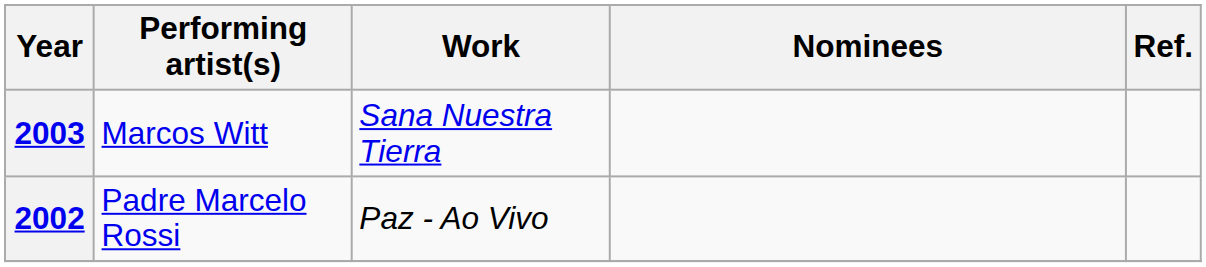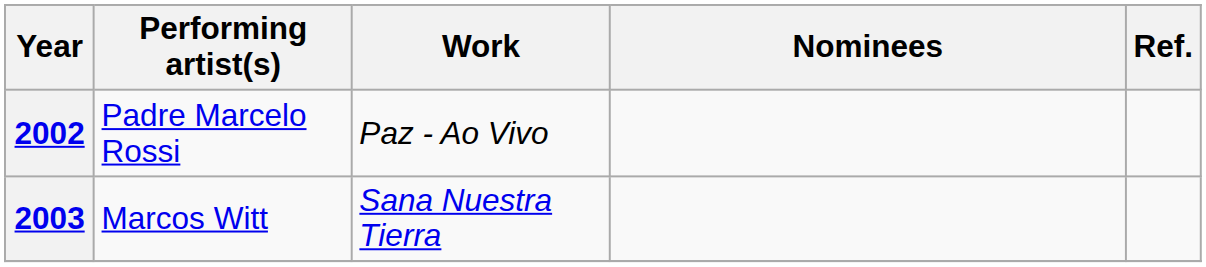rows swapped: 2002 <-> 2003
